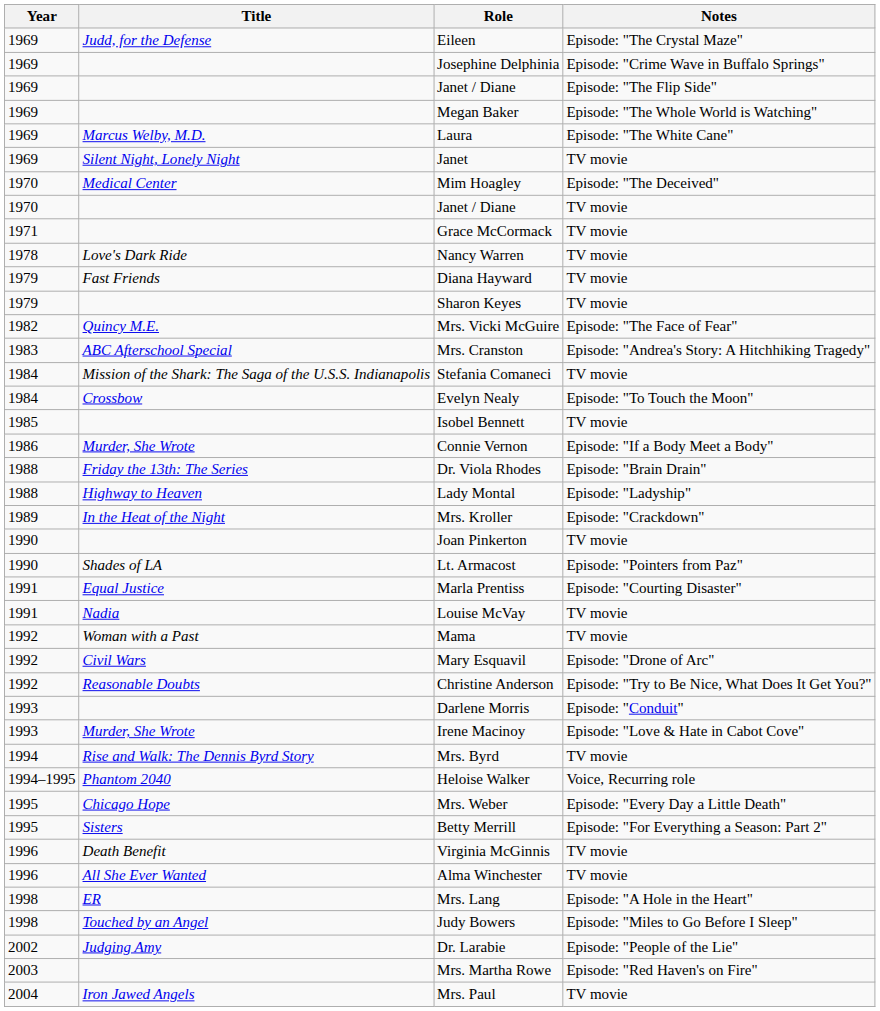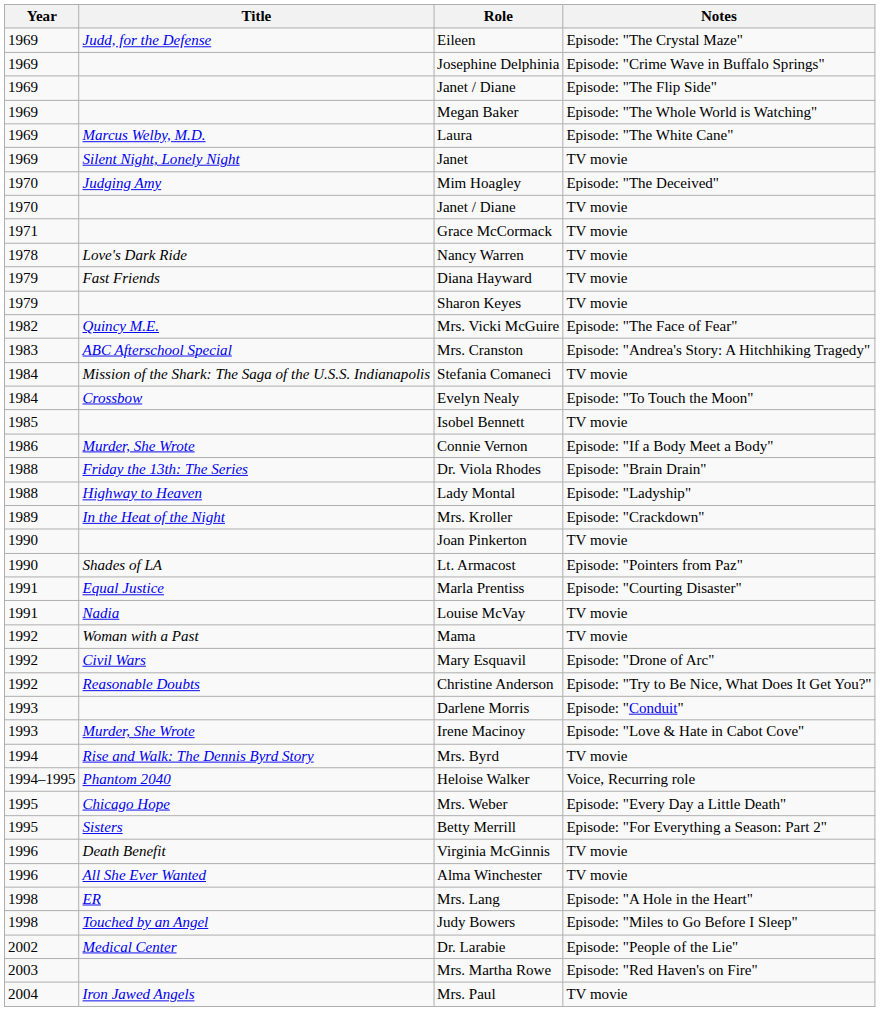Mim Hoagley | Title: Medical Center -> Judging Amy
Dr. Larabie | Title: Judging Amy -> Medical Center
